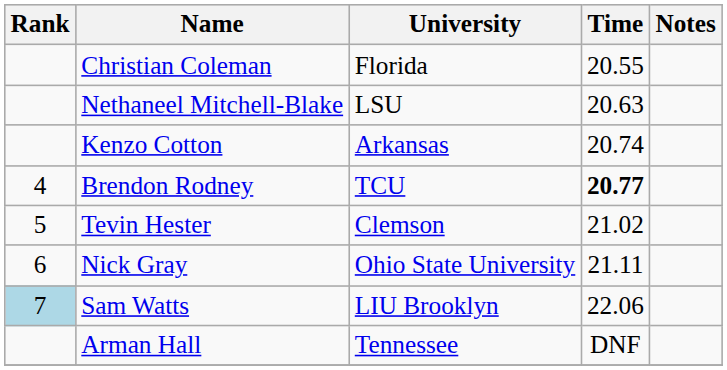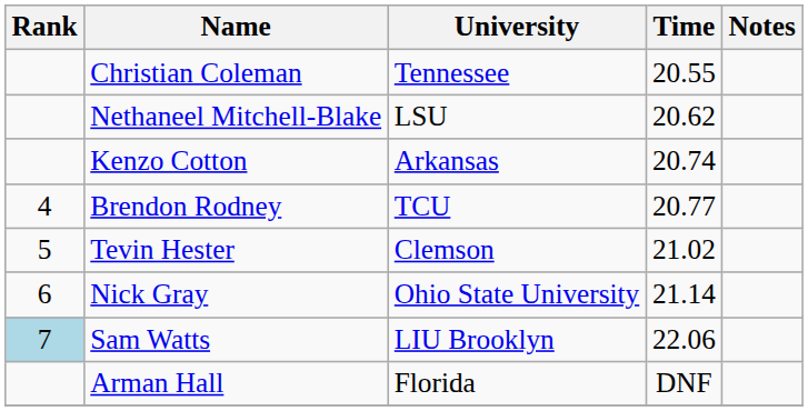Christian Coleman | University: Florida -> Tennessee
Nethaneel Mitchell-Blake | Time: 20.63 -> 20.62
Brendon Rodney | Time: bold -> normal
Nick Gray | Time: 21.11 -> 21.14
Arman Hall | University: Tennessee -> Florida
